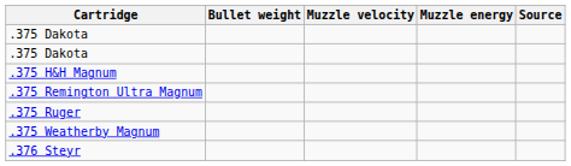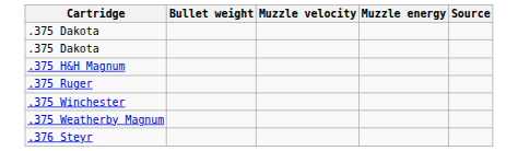- row: .375 Remington Ultra Magnum
+ row: .375 Winchester
